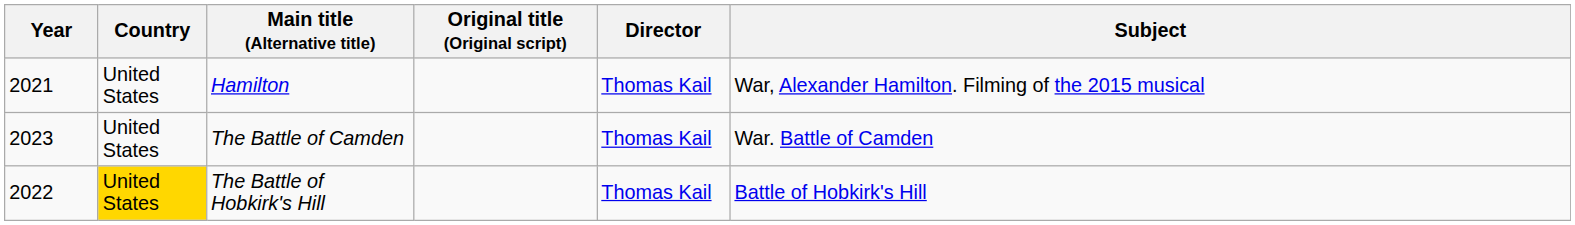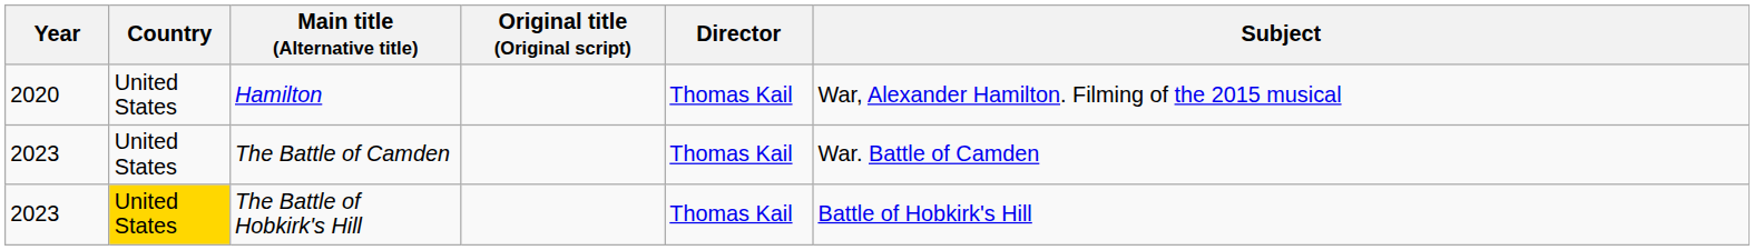Hamilton | Year: 2021 -> 2020
The Battle of Hobkirk's Hill | Year: 2022 -> 2023
